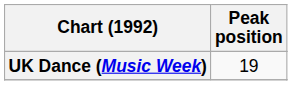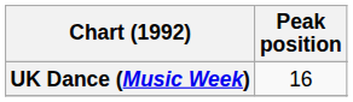UK Dance (Music Week) | Peak position: 19 -> 16
